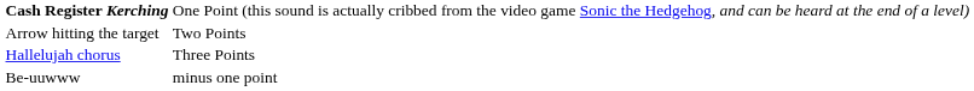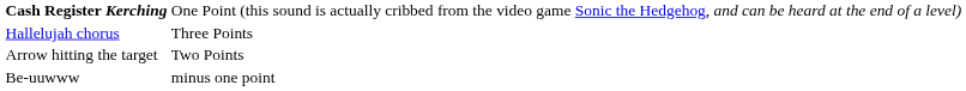rows swapped: Arrow hitting the target <-> Hallelujah chorus
